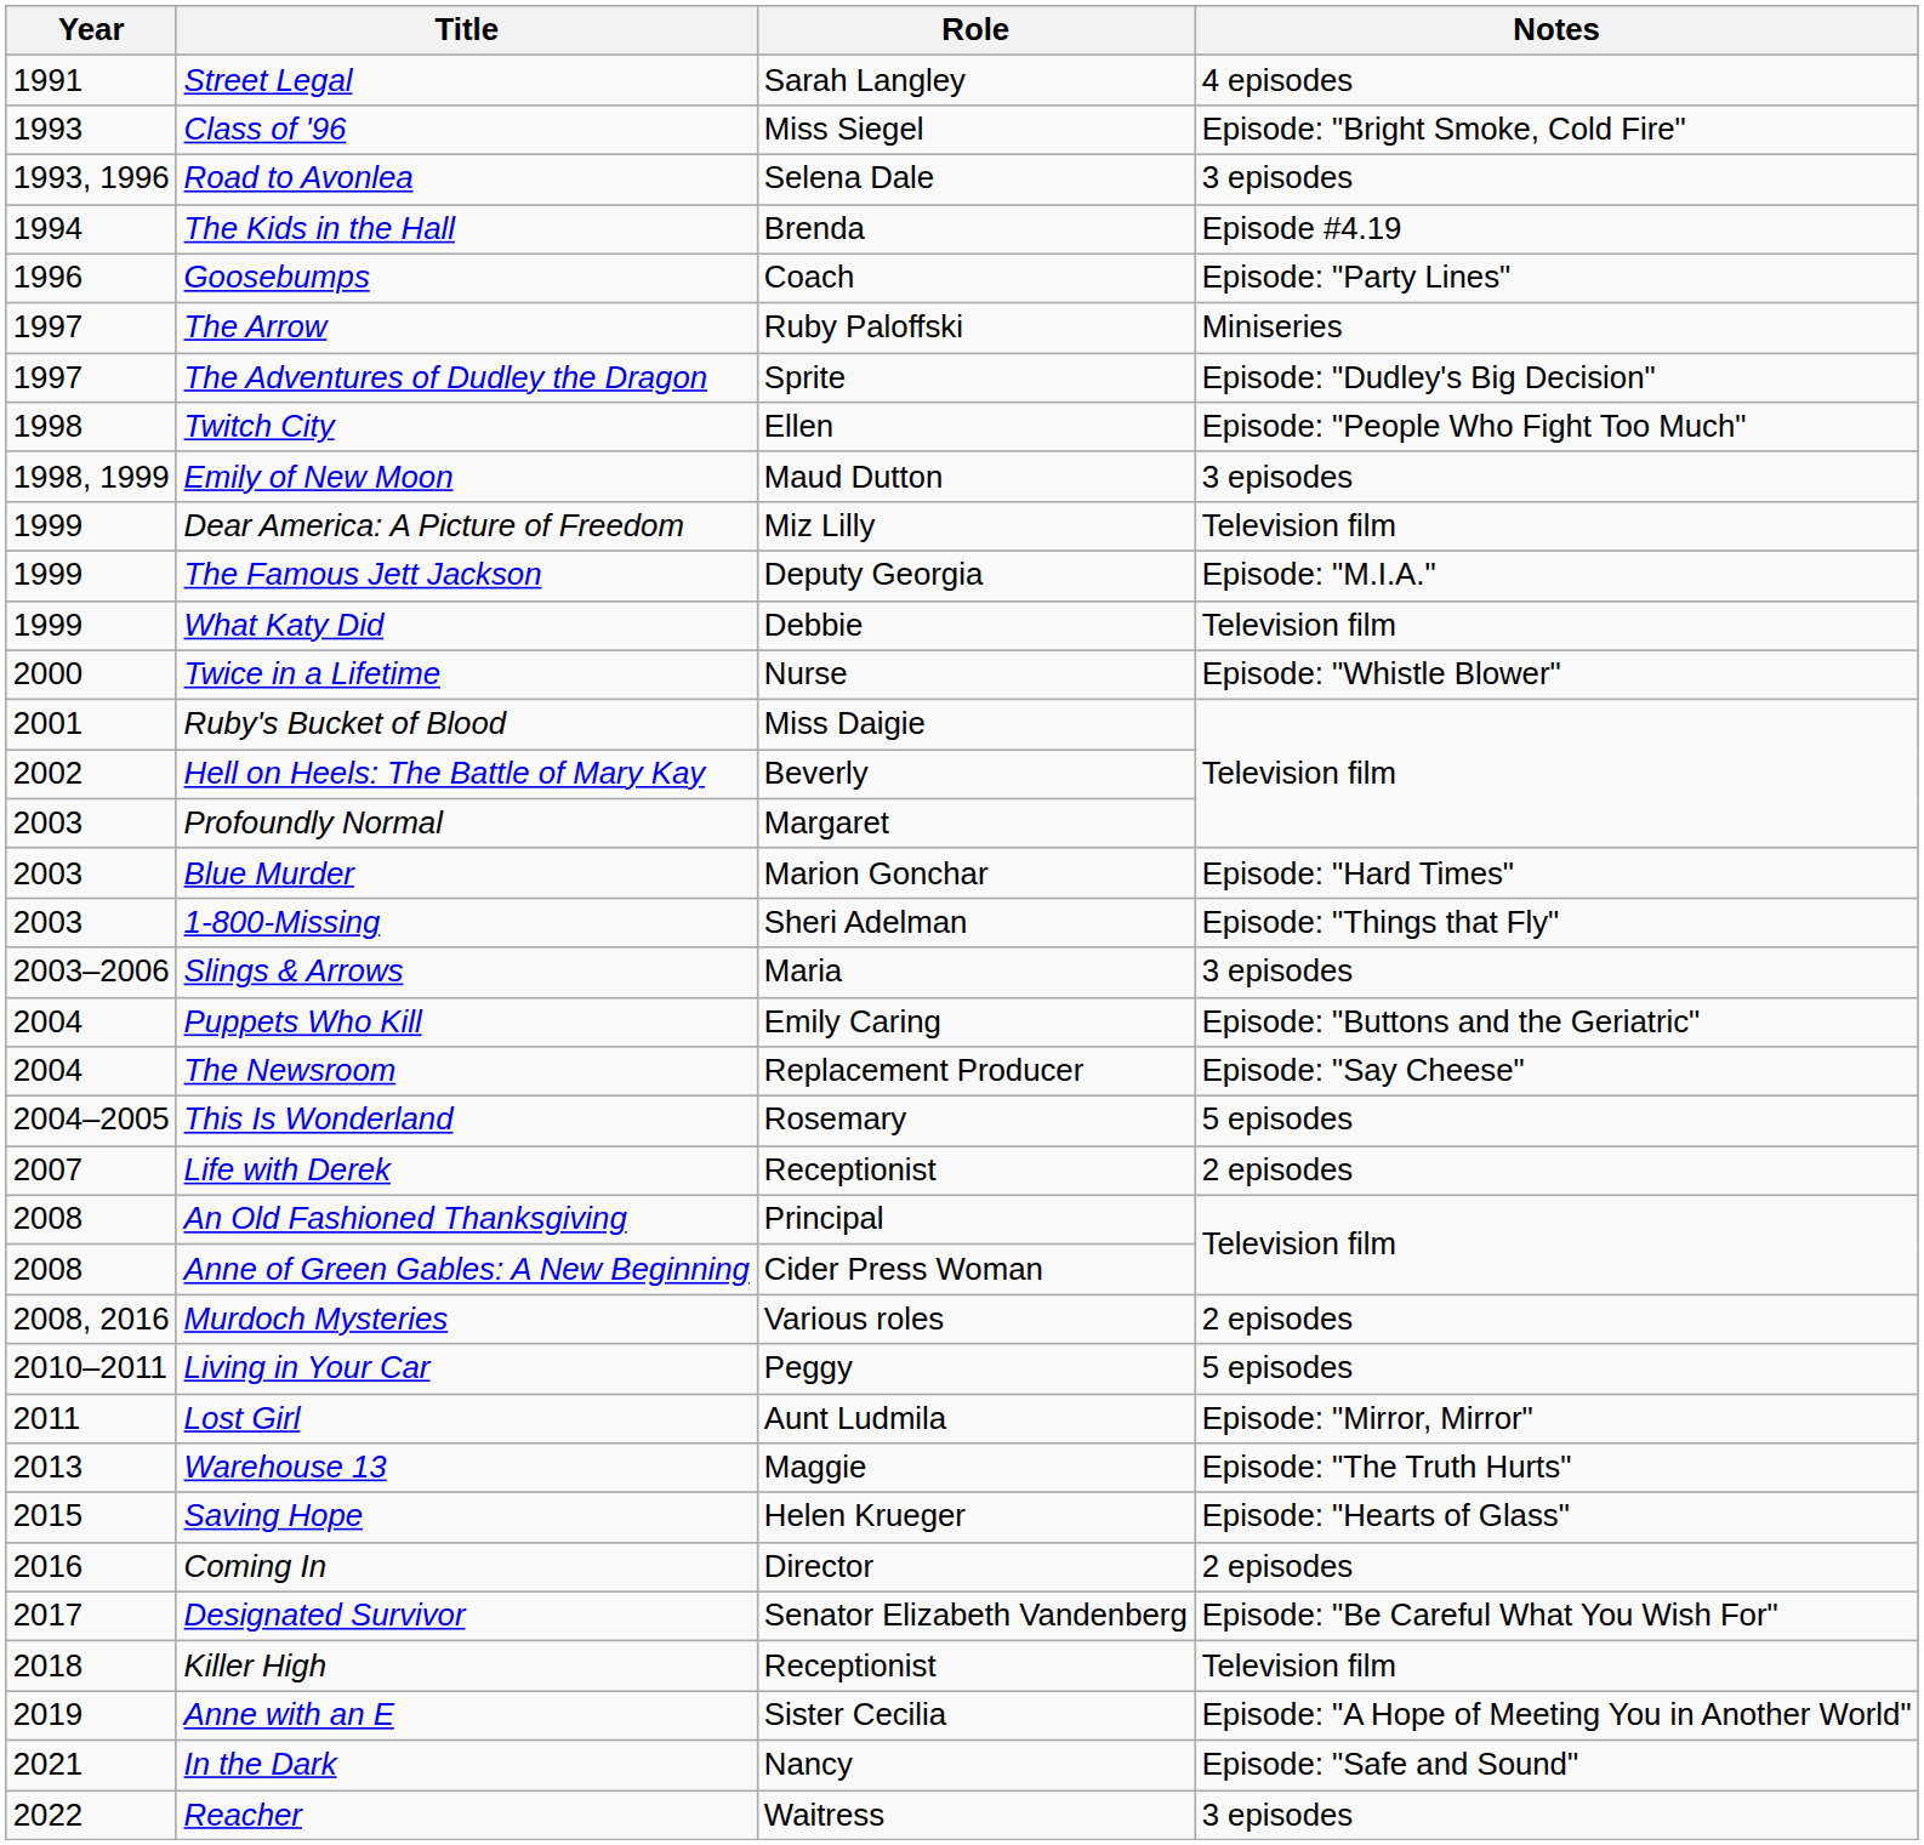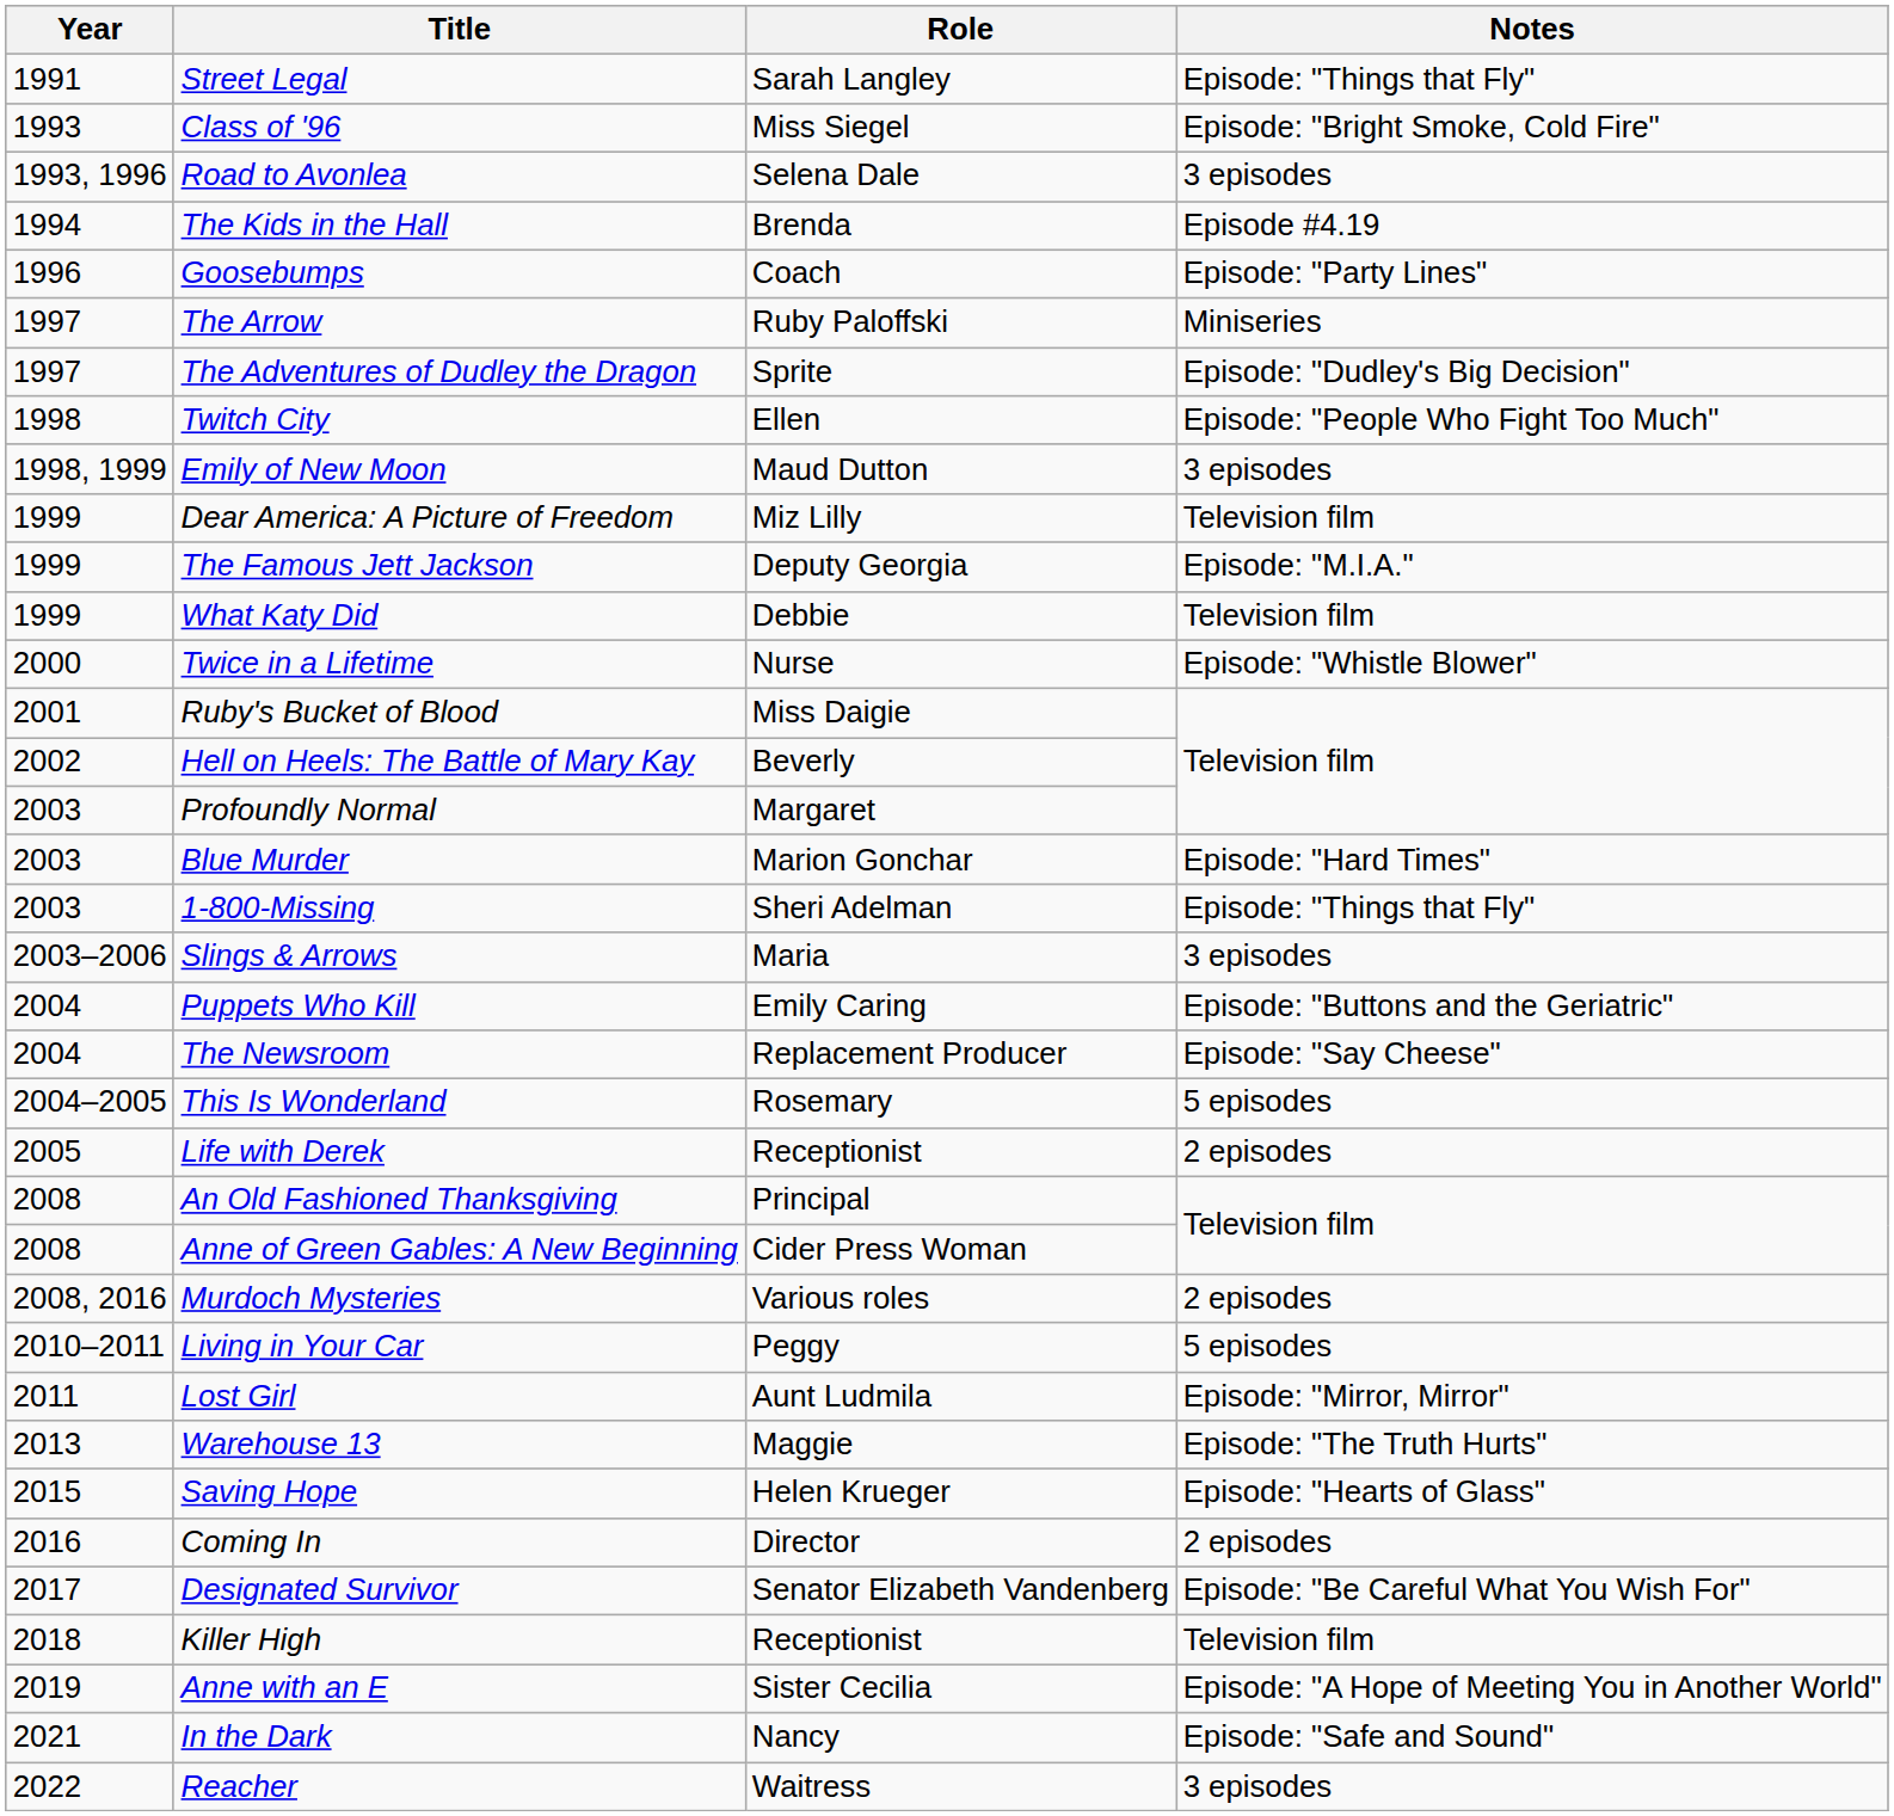Street Legal | Notes: 4 episodes -> Episode: "Things that Fly"
Life with Derek | Year: 2007 -> 2005
